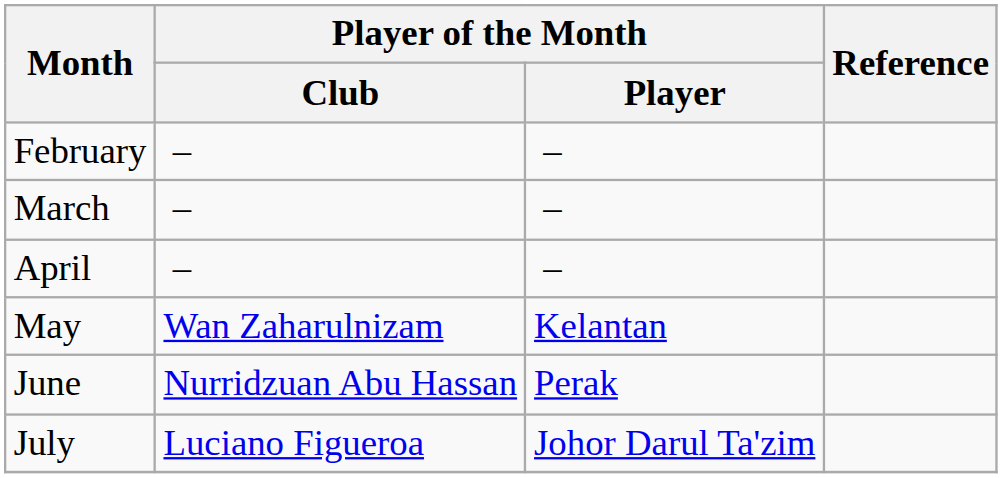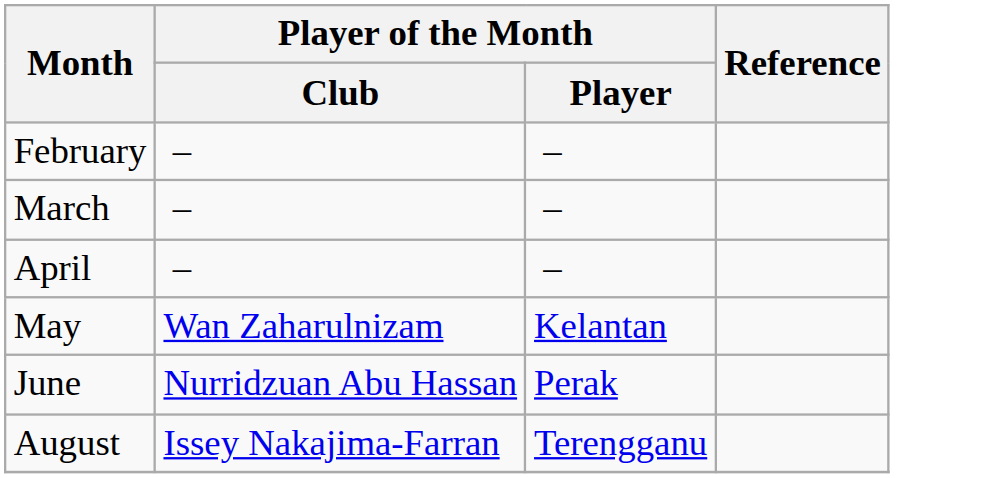- row: July | Luciano Figueroa | Johor Darul Ta'zim
+ row: August | Issey Nakajima-Farran | Terengganu
